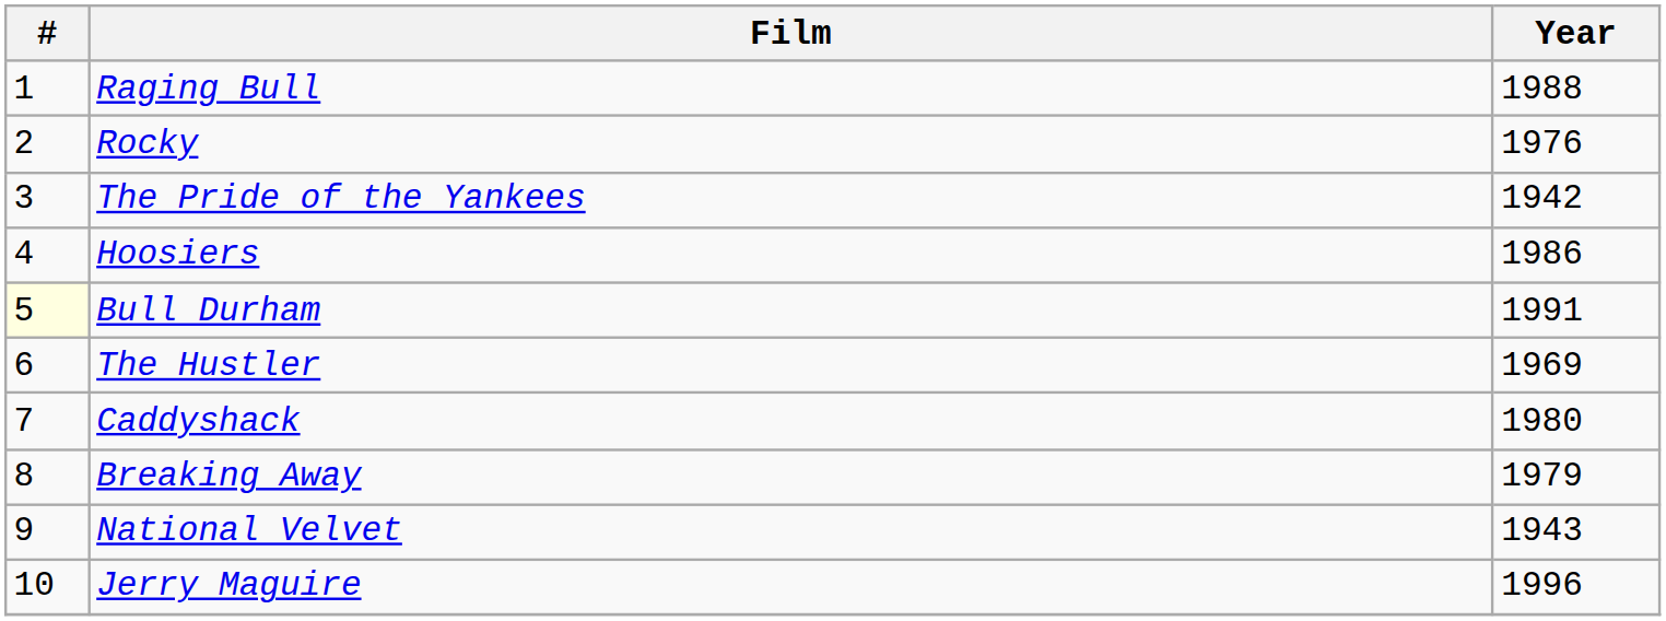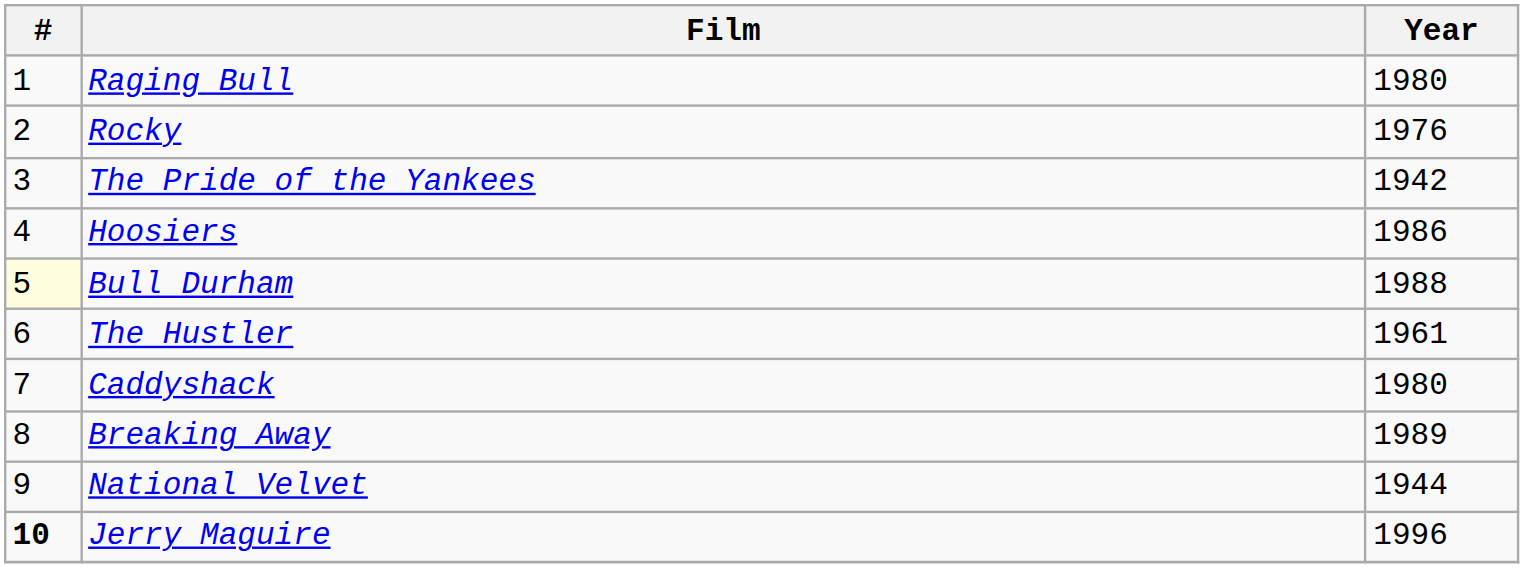Raging Bull | Year: 1988 -> 1980
Bull Durham | Year: 1991 -> 1988
The Hustler | Year: 1969 -> 1961
Breaking Away | Year: 1979 -> 1989
National Velvet | Year: 1943 -> 1944
Jerry Maguire | #: normal -> bold
